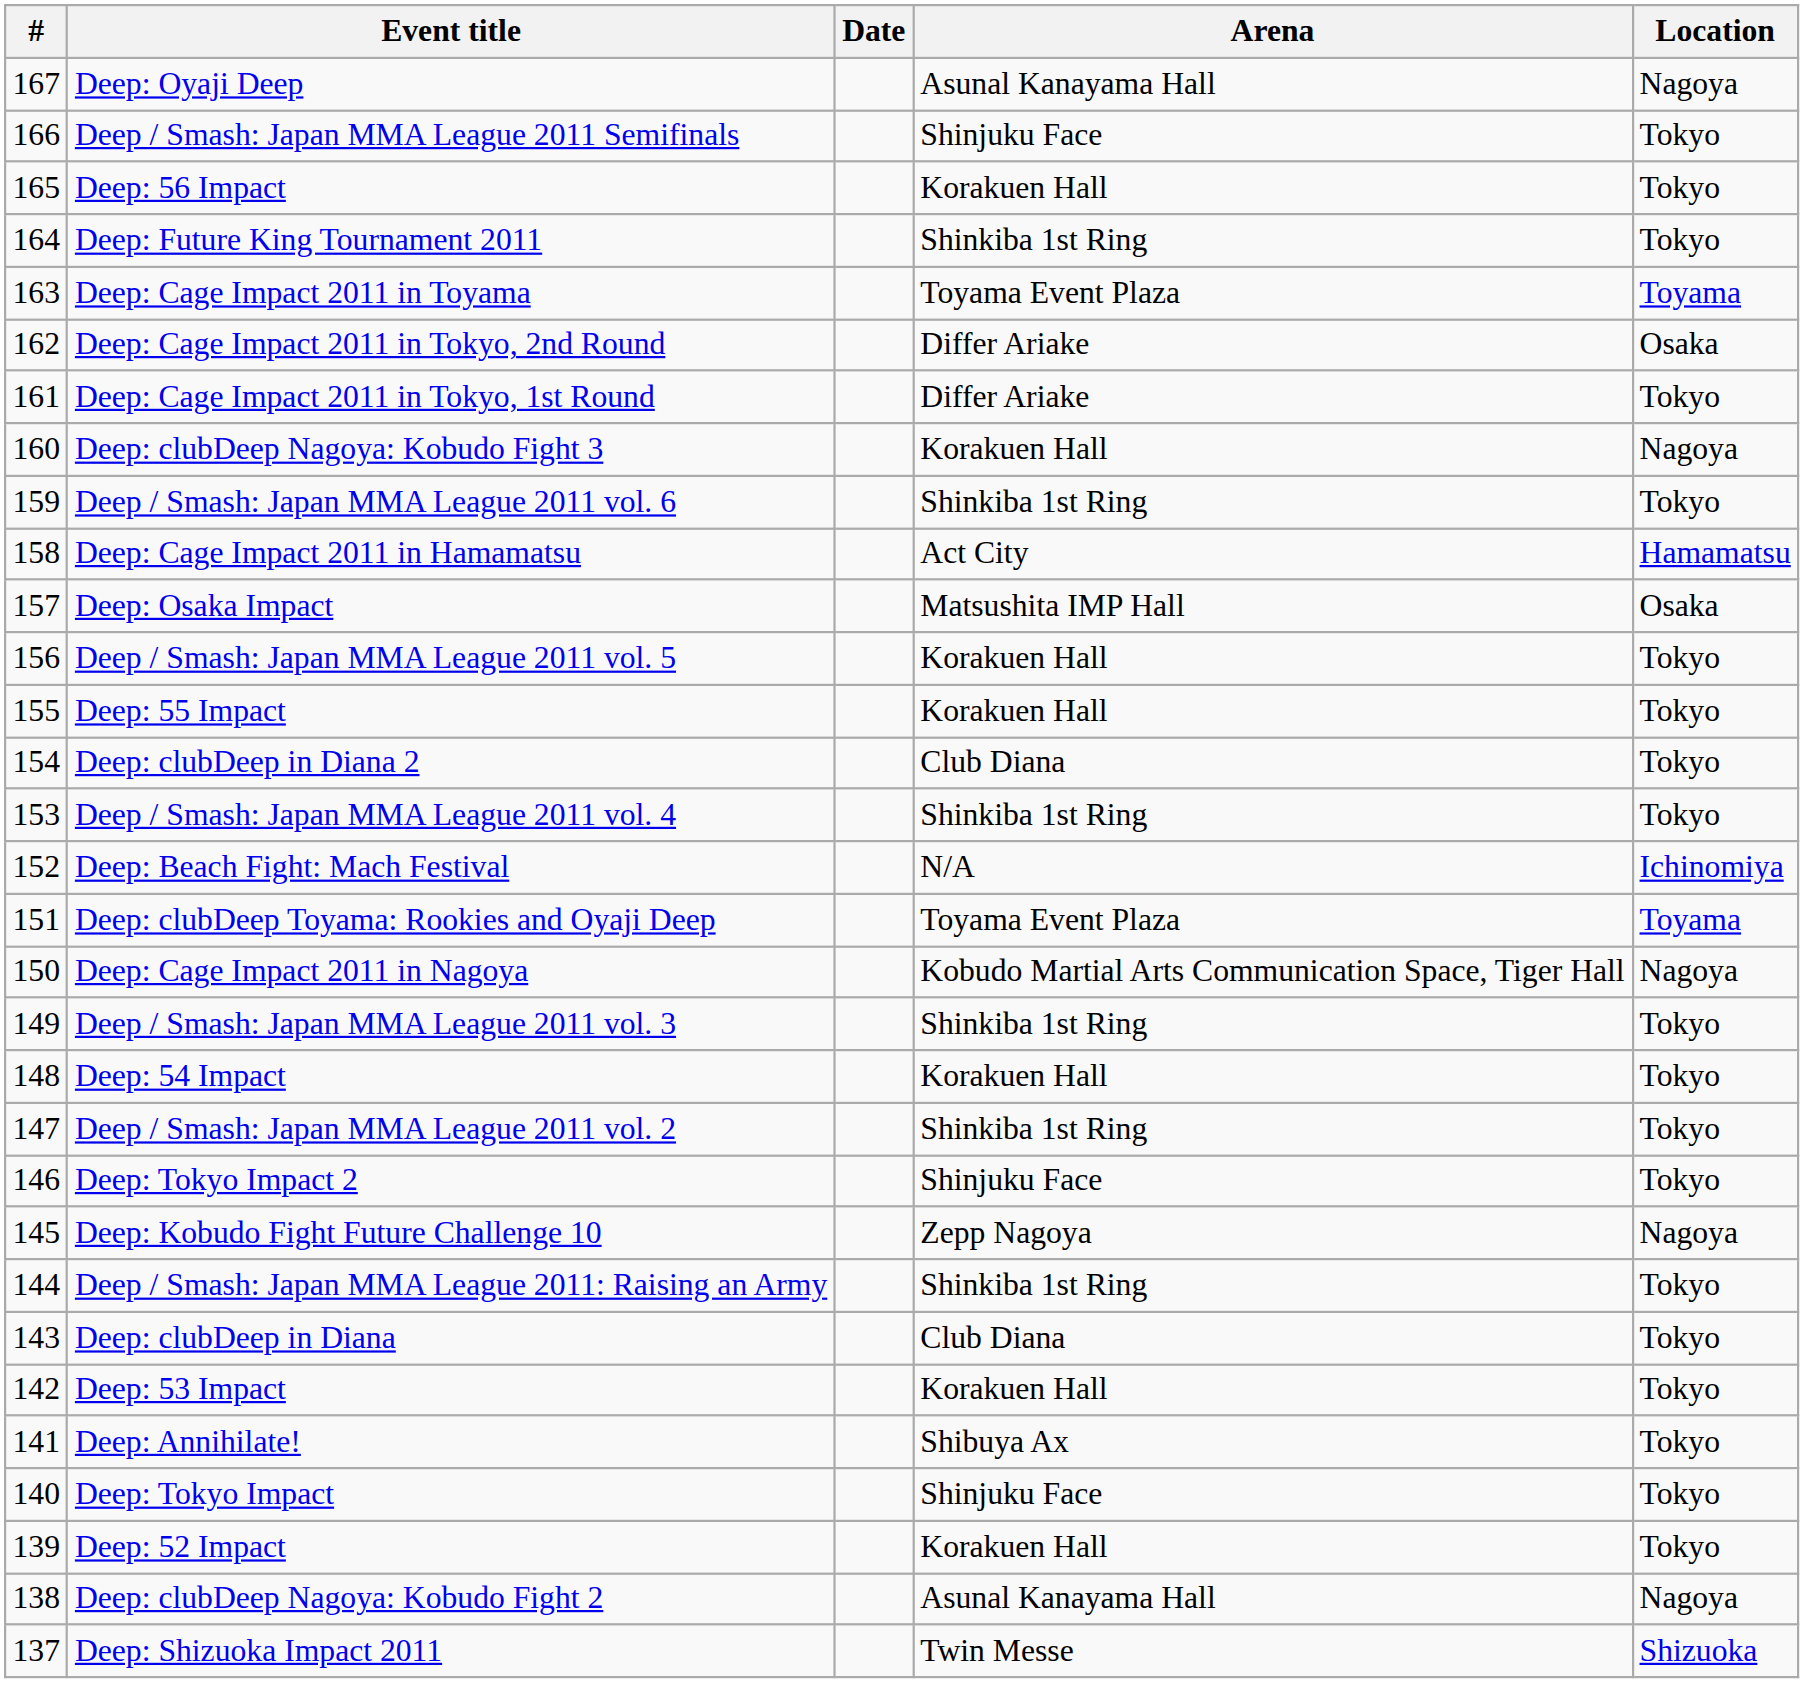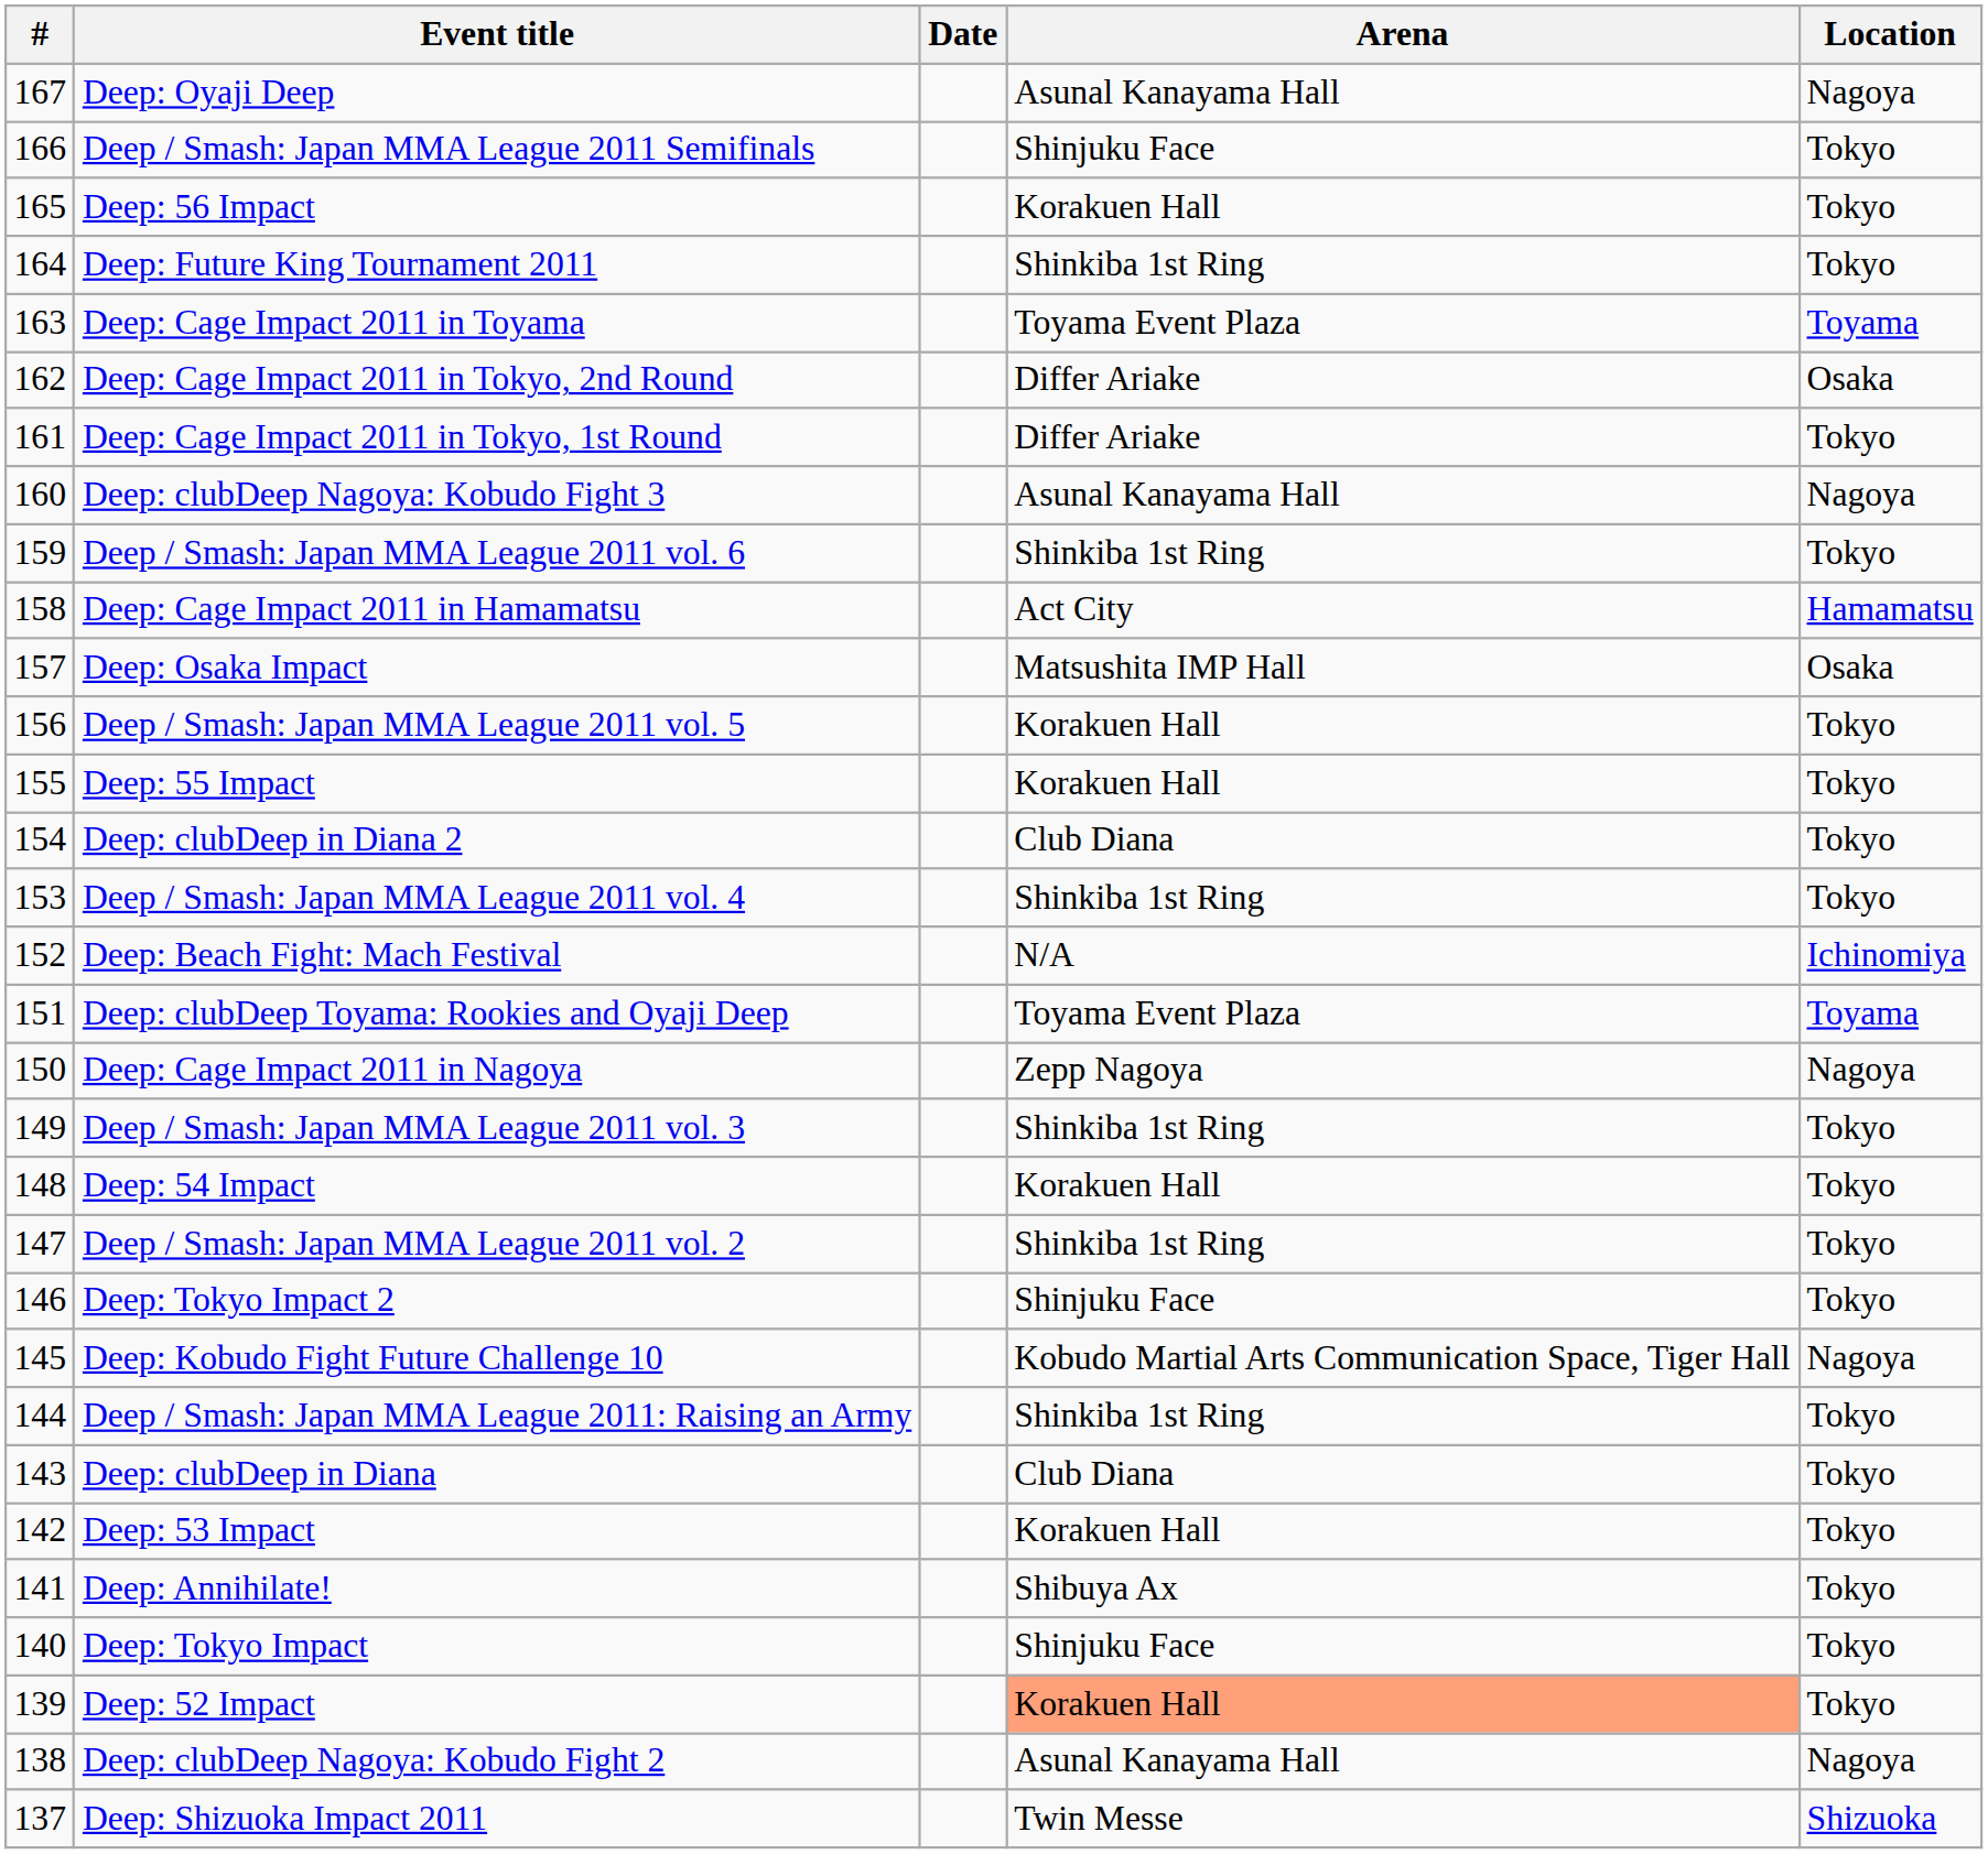Deep: clubDeep Nagoya: Kobudo Fight 3 | Arena: Korakuen Hall -> Asunal Kanayama Hall
Deep: Cage Impact 2011 in Nagoya | Arena: Kobudo Martial Arts Communication Space, Tiger Hall -> Zepp Nagoya
Deep: Kobudo Fight Future Challenge 10 | Arena: Zepp Nagoya -> Kobudo Martial Arts Communication Space, Tiger Hall
Deep: 52 Impact | Arena: no background -> lightsalmon background
